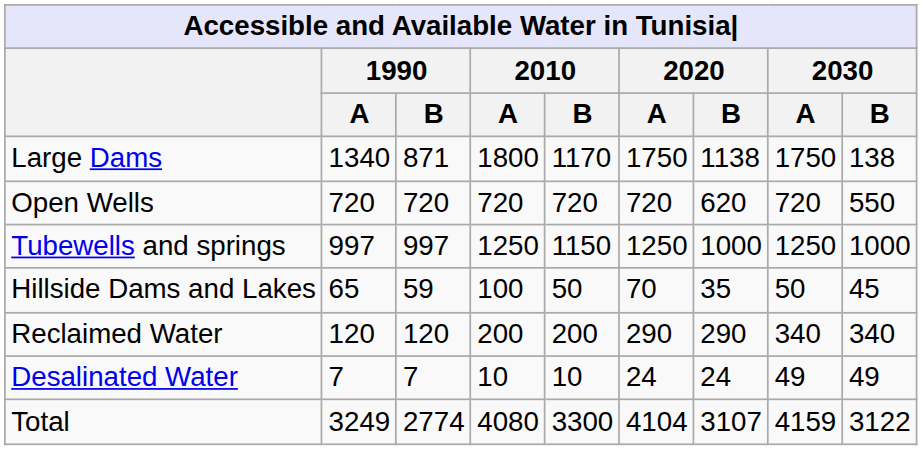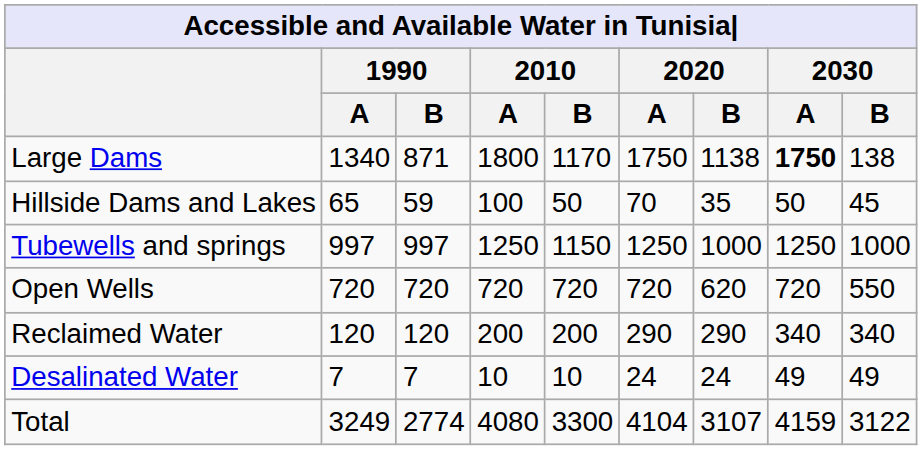Large Dams | 2030 / A: normal -> bold
rows swapped: Hillside Dams and Lakes <-> Open Wells
